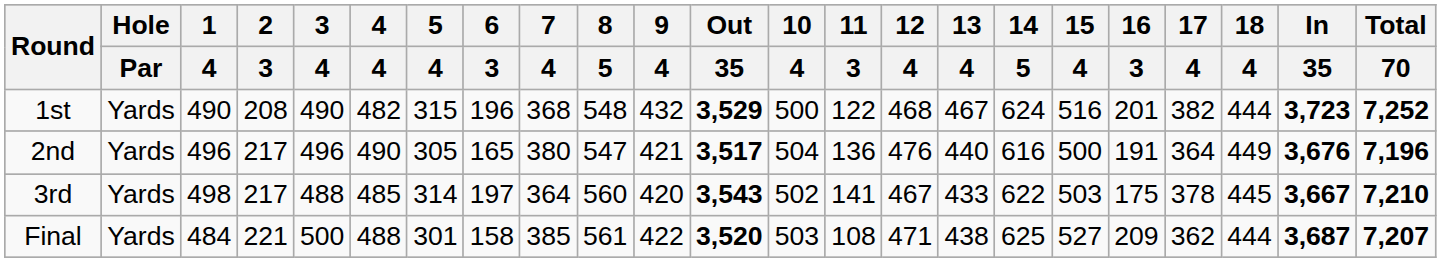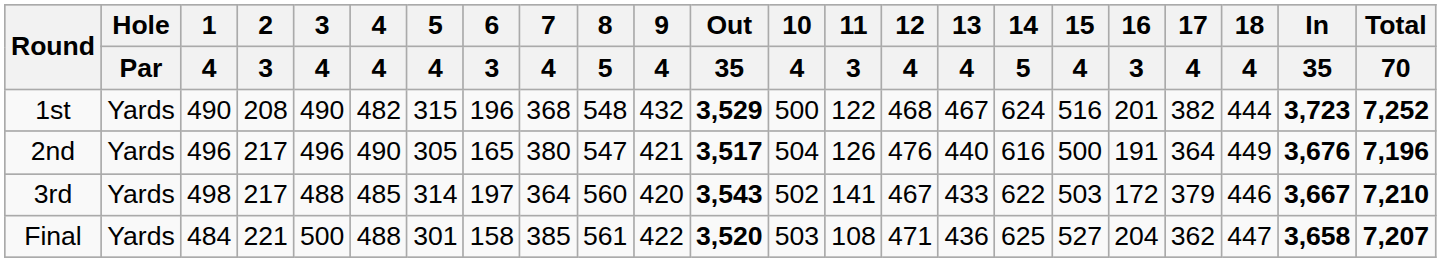2nd | 11 / 3: 136 -> 126
3rd | 16 / 3: 175 -> 172
3rd | 17 / 4: 378 -> 379
3rd | 18 / 4: 445 -> 446
Final | 13 / 4: 438 -> 436
Final | 16 / 3: 209 -> 204
Final | 18 / 4: 444 -> 447
Final | In / 35: 3,687 -> 3,658
